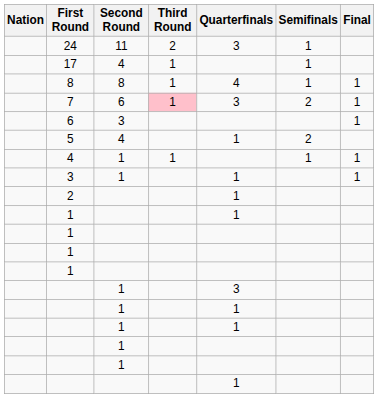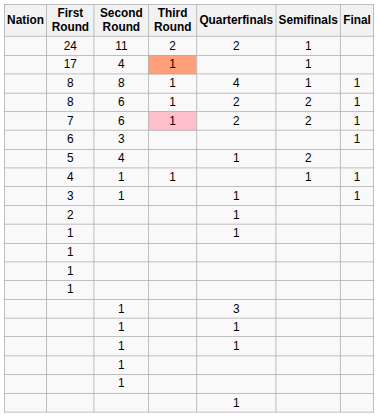24 | Quarterfinals: 3 -> 2
17 | Third Round: no background -> lightsalmon background
+ row: 8 | 6 | 1 | 2 | 2 | 1
7 | Quarterfinals: 3 -> 2
